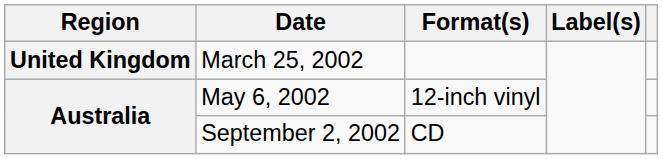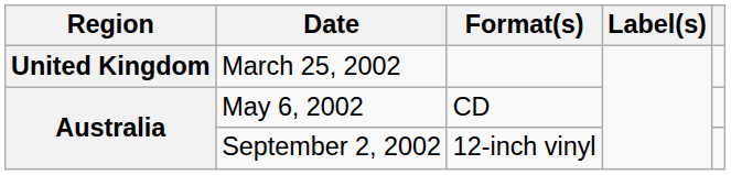May 6, 2002 | Format(s): 12-inch vinyl -> CD
September 2, 2002 | Format(s): CD -> 12-inch vinyl
